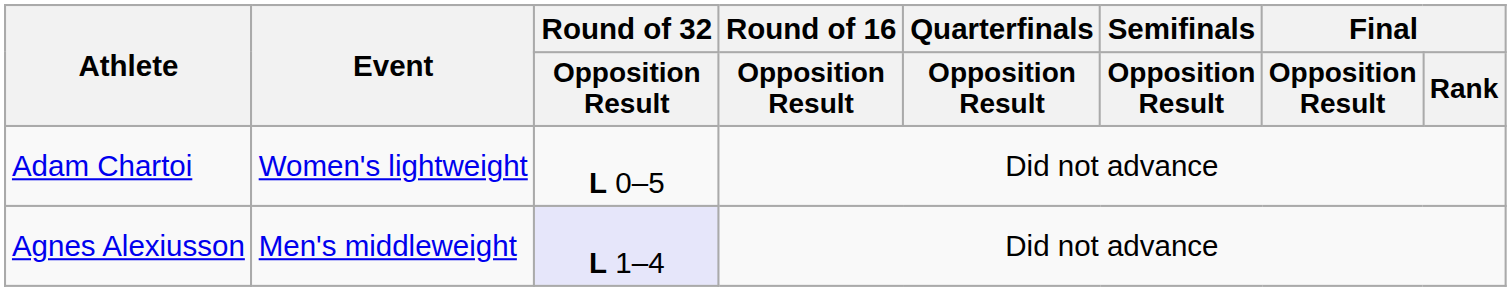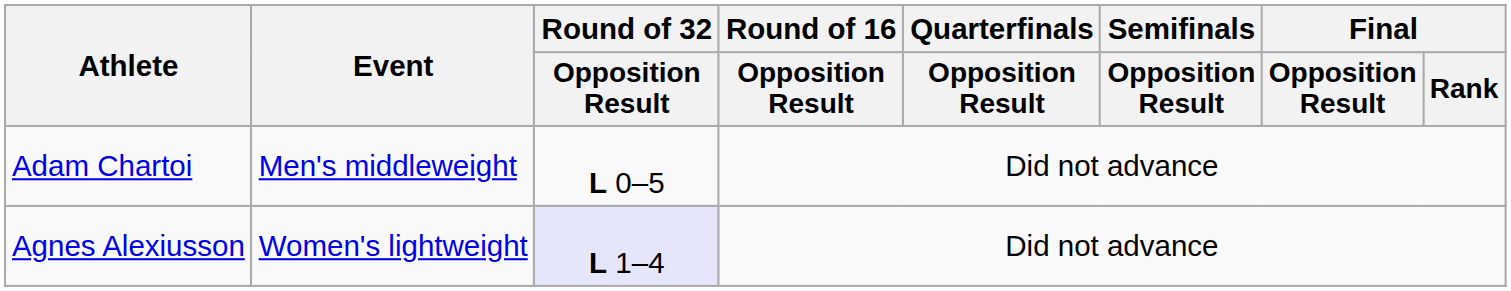Adam Chartoi | Event: Women's lightweight -> Men's middleweight
Agnes Alexiusson | Event: Men's middleweight -> Women's lightweight
